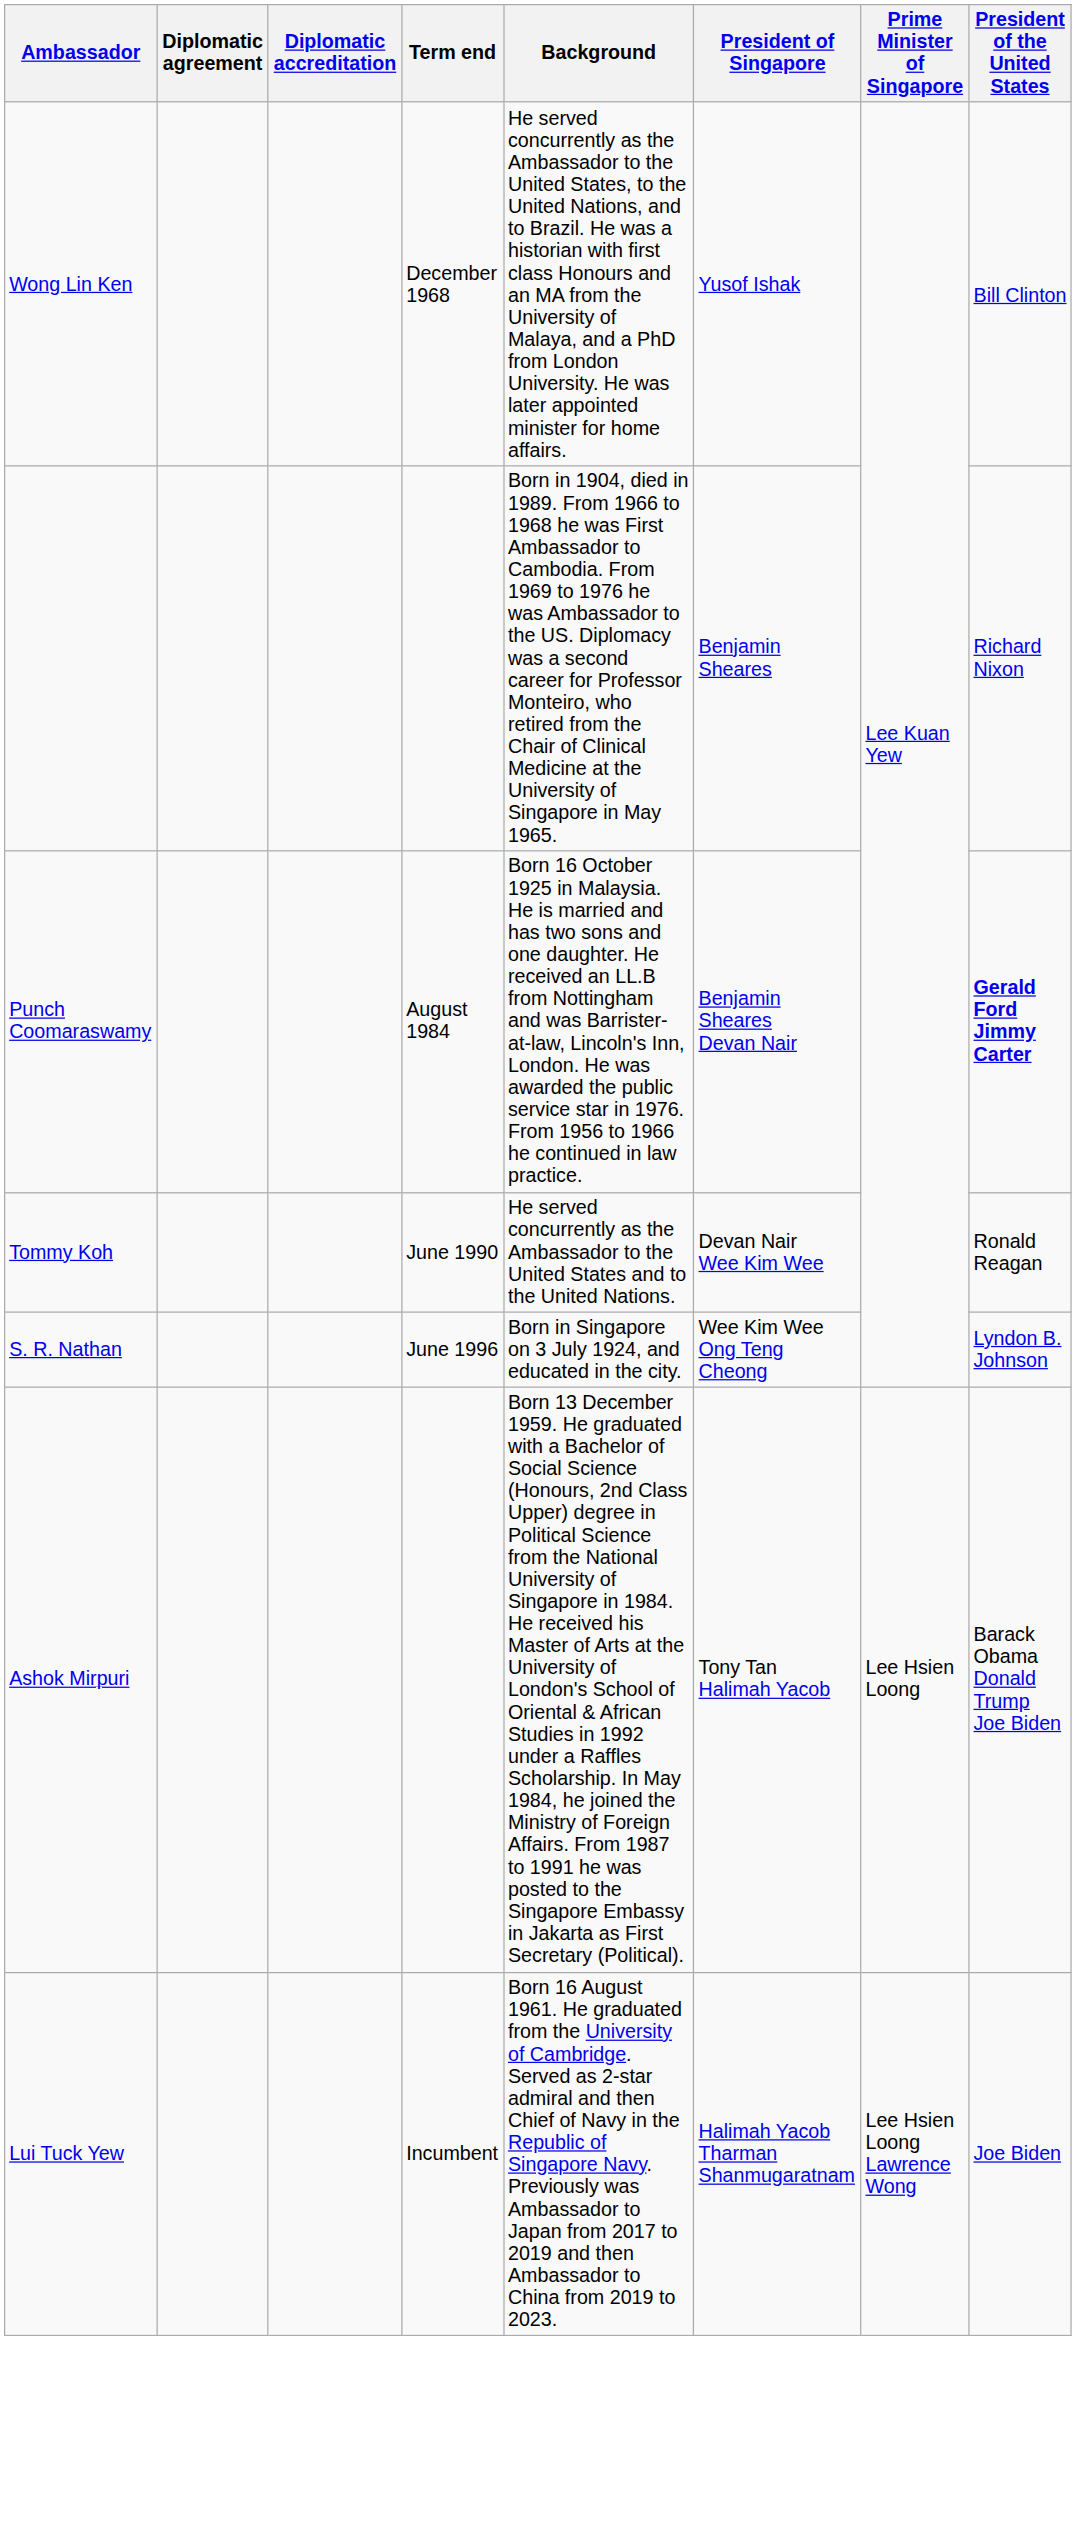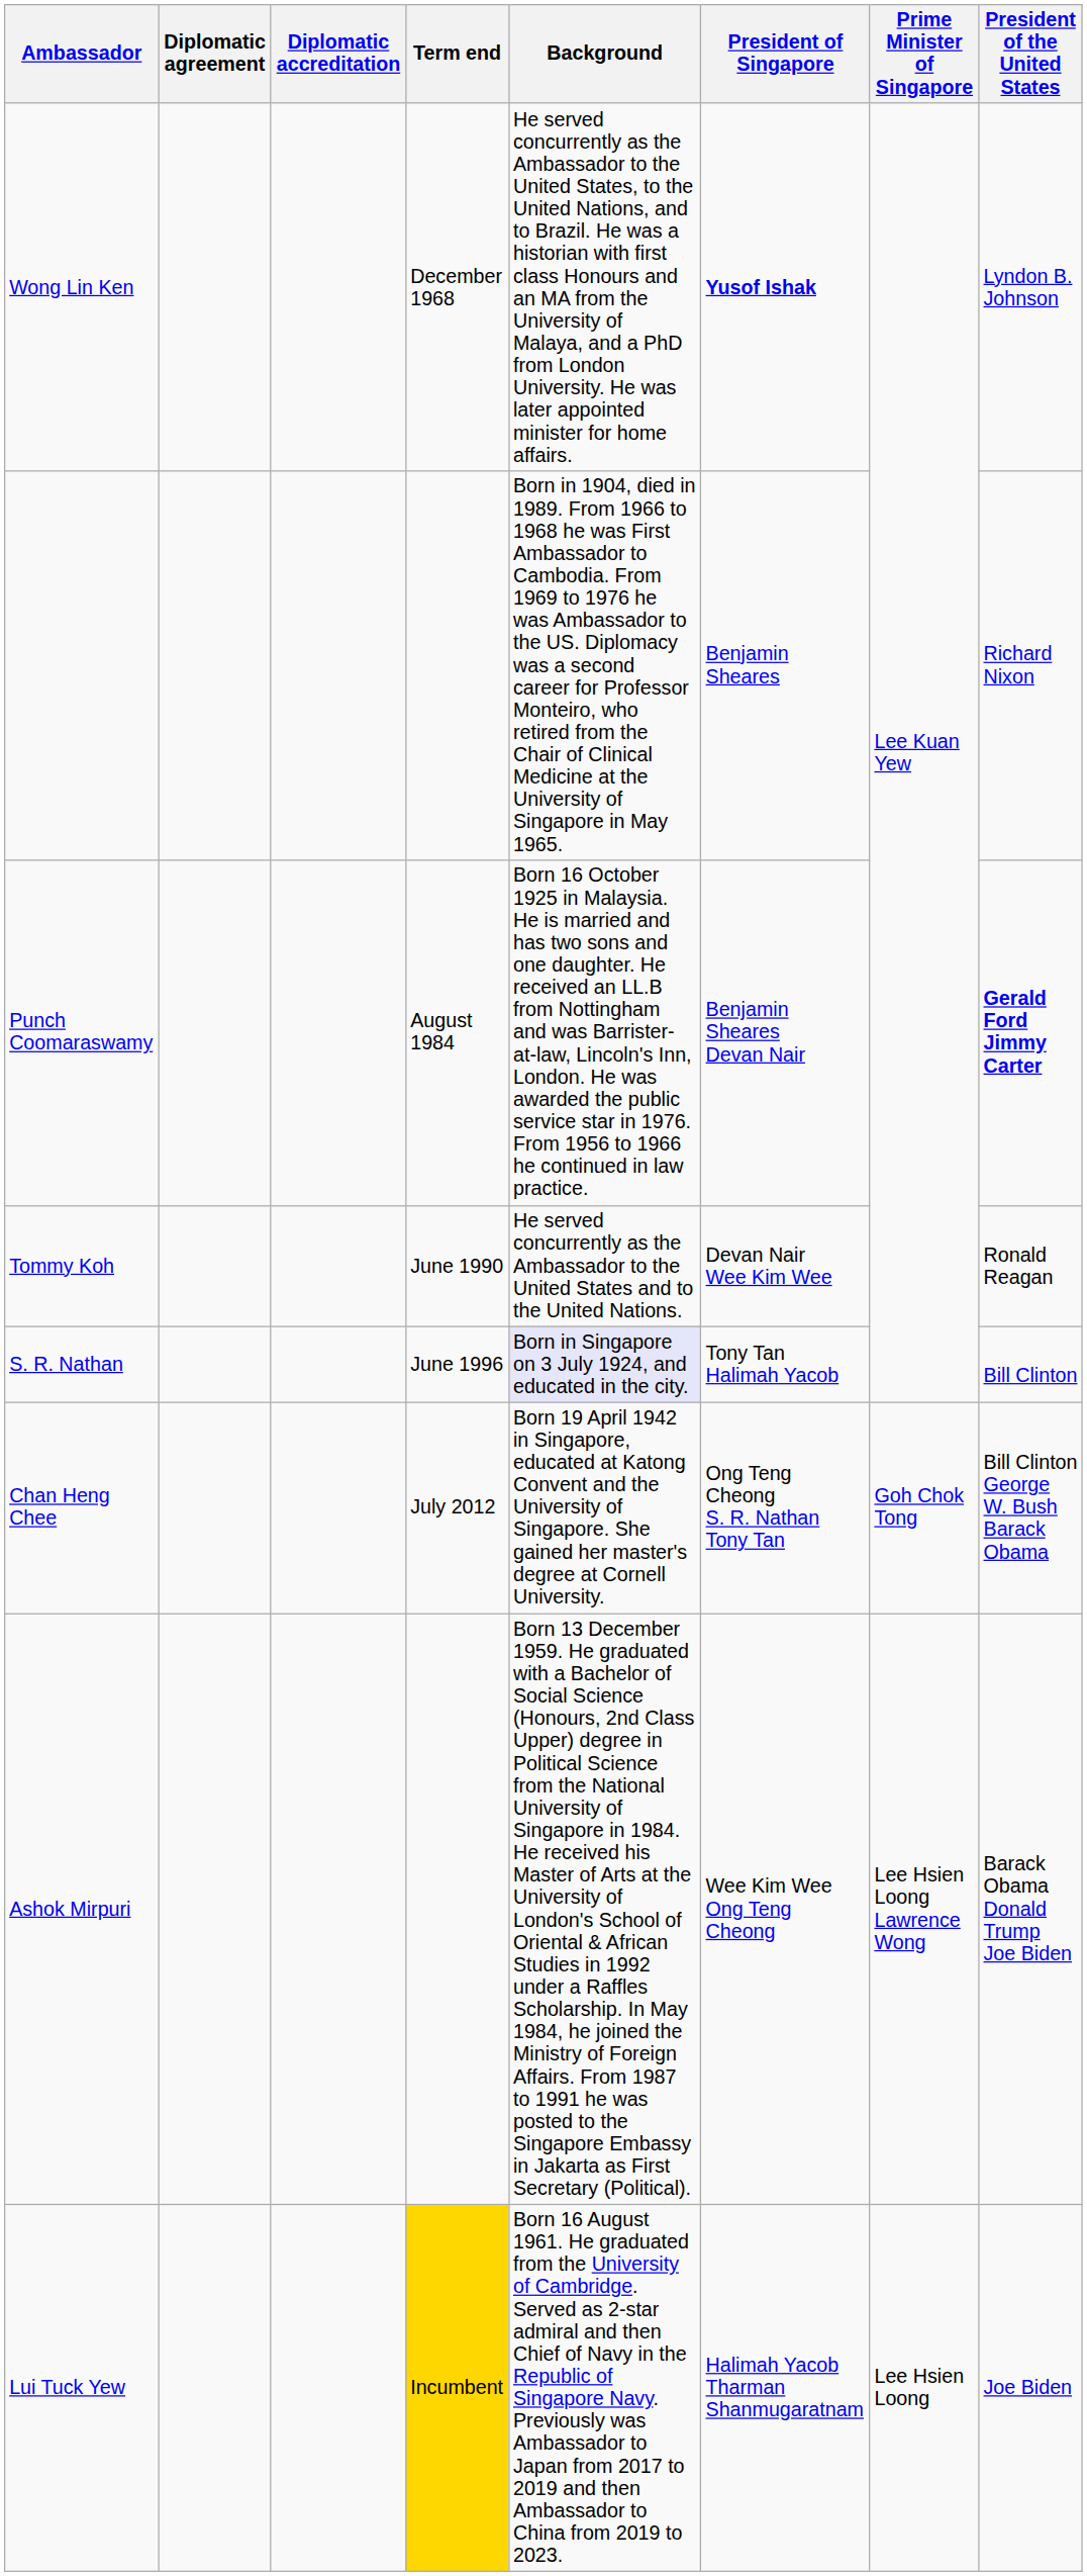Wong Lin Ken | President of Singapore: normal -> bold
Wong Lin Ken | President of the United States: Bill Clinton -> Lyndon B. Johnson
S. R. Nathan | Background: no background -> lavender background
S. R. Nathan | President of Singapore: Wee Kim Wee Ong Teng Cheong -> Tony Tan Halimah Yacob
S. R. Nathan | President of the United States: Lyndon B. Johnson -> Bill Clinton
+ row: Chan Heng Chee | July 2012 | Born 19 April 1942 in Singapore, educated at Katong Convent and the University of Singapore. She gained her master's degree at Cornell University. | Ong Teng Cheong S. R. Nathan Tony Tan | Goh Chok Tong | Bill Clinton George W. Bush Barack Obama
Ashok Mirpuri | President of Singapore: Tony Tan Halimah Yacob -> Wee Kim Wee Ong Teng Cheong
Ashok Mirpuri | Prime Minister of Singapore: Lee Hsien Loong -> Lee Hsien Loong Lawrence Wong
Lui Tuck Yew | Term end: no background -> gold background
Lui Tuck Yew | Prime Minister of Singapore: Lee Hsien Loong Lawrence Wong -> Lee Hsien Loong
